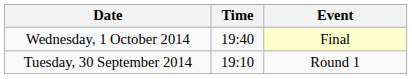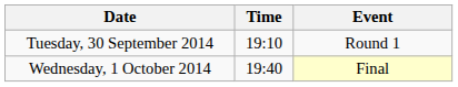rows swapped: Tuesday, 30 September 2014 <-> Wednesday, 1 October 2014
